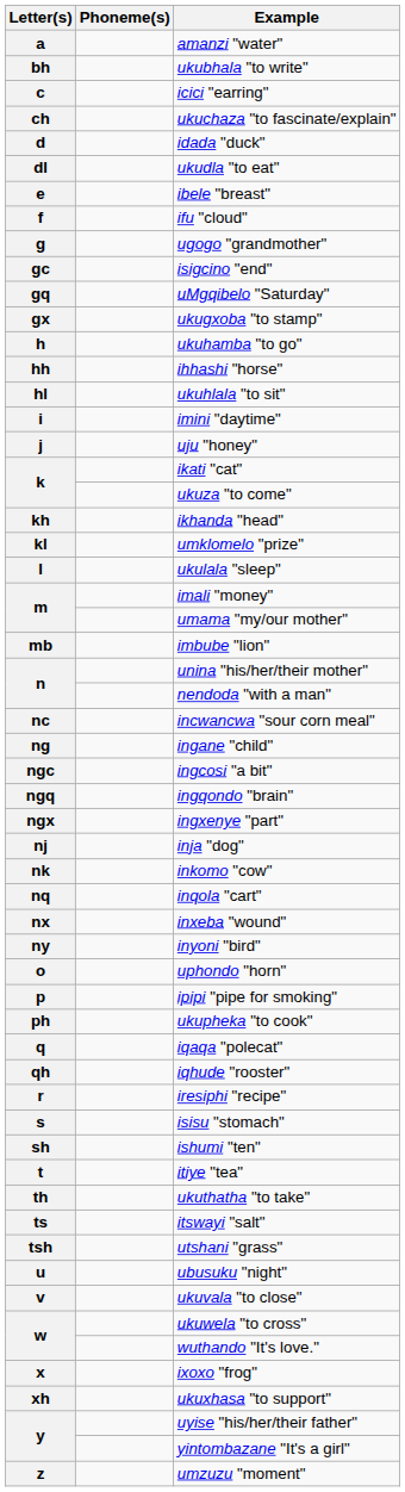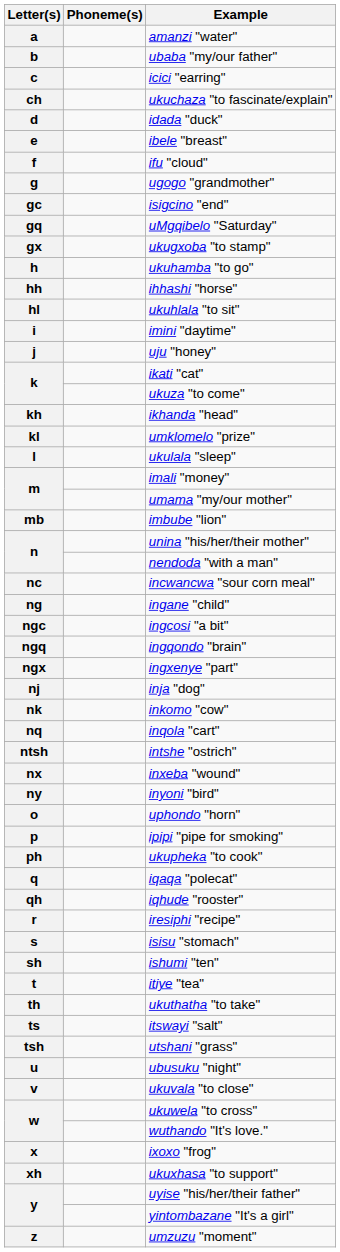+ row: b | ubaba "my/our father"
- row: bh | ukubhala "to write"
- row: dl | ukudla "to eat"
+ row: ntsh | intshe "ostrich"
